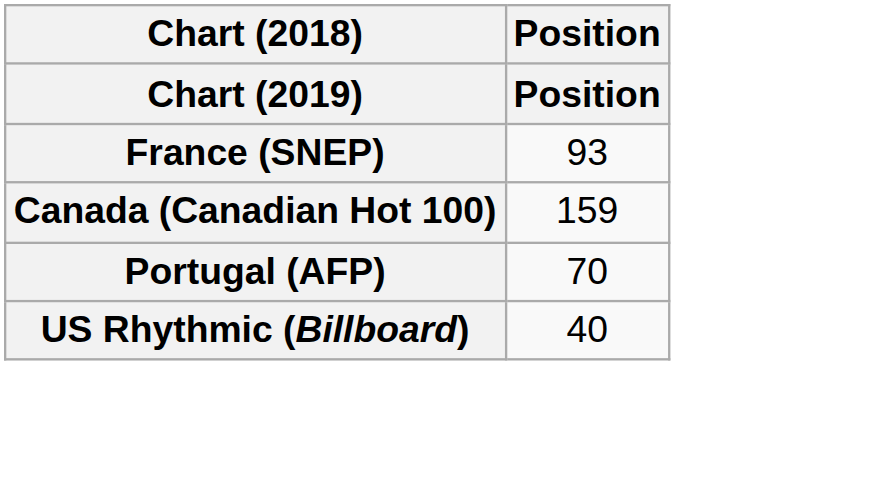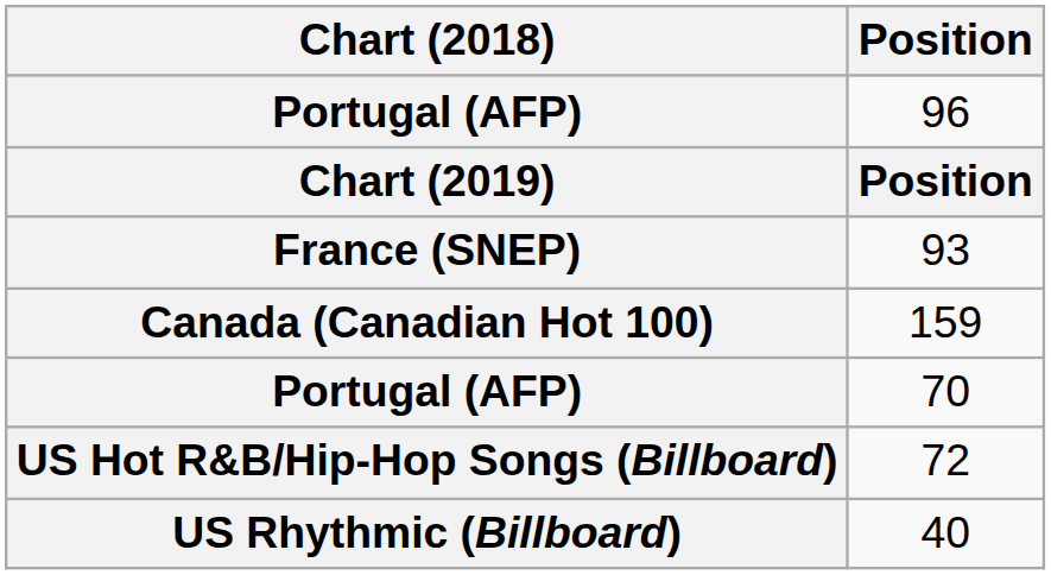+ row: Portugal (AFP) | 96
+ row: US Hot R&B/Hip-Hop Songs (Billboard) | 72
